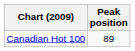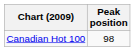Canadian Hot 100 | Peak position: 89 -> 98
